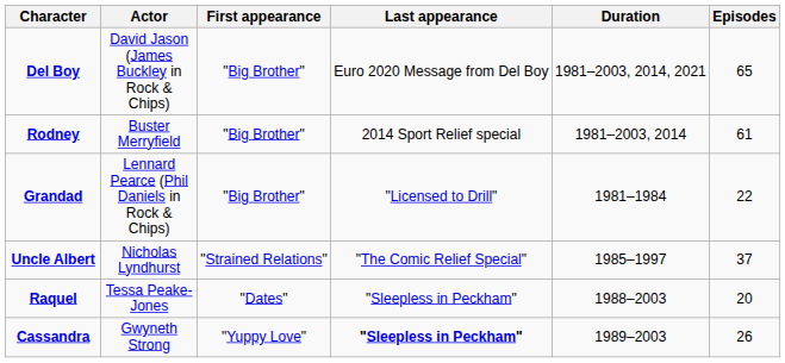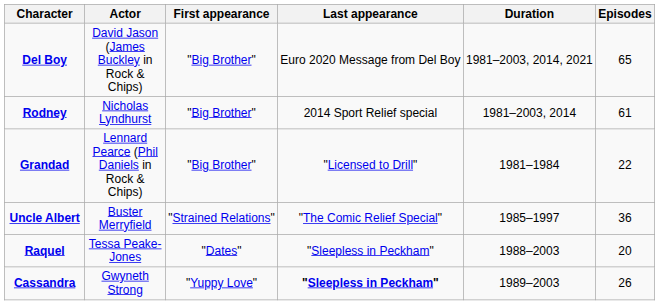Rodney | Actor: Buster Merryfield -> Nicholas Lyndhurst
Uncle Albert | Actor: Nicholas Lyndhurst -> Buster Merryfield
Uncle Albert | Episodes: 37 -> 36
